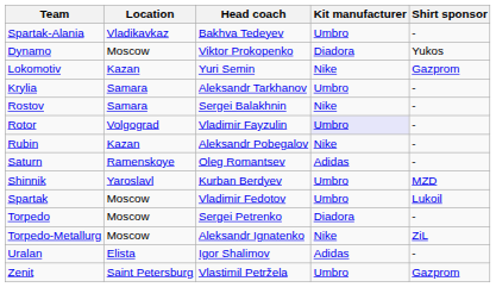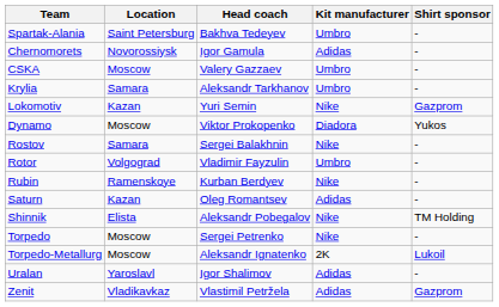Spartak-Alania | Location: Vladikavkaz -> Saint Petersburg
+ row: Chernomorets | Novorossiysk | Igor Gamula | Adidas | -
+ row: CSKA | Moscow | Valery Gazzaev | Umbro | -
rows swapped: Dynamo <-> Krylia
Rotor | Kit manufacturer: lavender background -> no background
Rubin | Location: Kazan -> Ramenskoye
Rubin | Head coach: Aleksandr Pobegalov -> Kurban Berdyev
Saturn | Location: Ramenskoye -> Kazan
Shinnik | Location: Yaroslavl -> Elista
Shinnik | Head coach: Kurban Berdyev -> Aleksandr Pobegalov
Shinnik | Kit manufacturer: Umbro -> Nike
Shinnik | Shirt sponsor: MZD -> TM Holding
- row: Spartak | Moscow | Vladimir Fedotov | Umbro | Lukoil
Torpedo | Kit manufacturer: Diadora -> Nike
Torpedo-Metallurg | Kit manufacturer: Nike -> 2K
Torpedo-Metallurg | Shirt sponsor: ZiL -> Lukoil
Uralan | Location: Elista -> Yaroslavl
Zenit | Location: Saint Petersburg -> Vladikavkaz
Zenit | Kit manufacturer: Umbro -> Adidas
